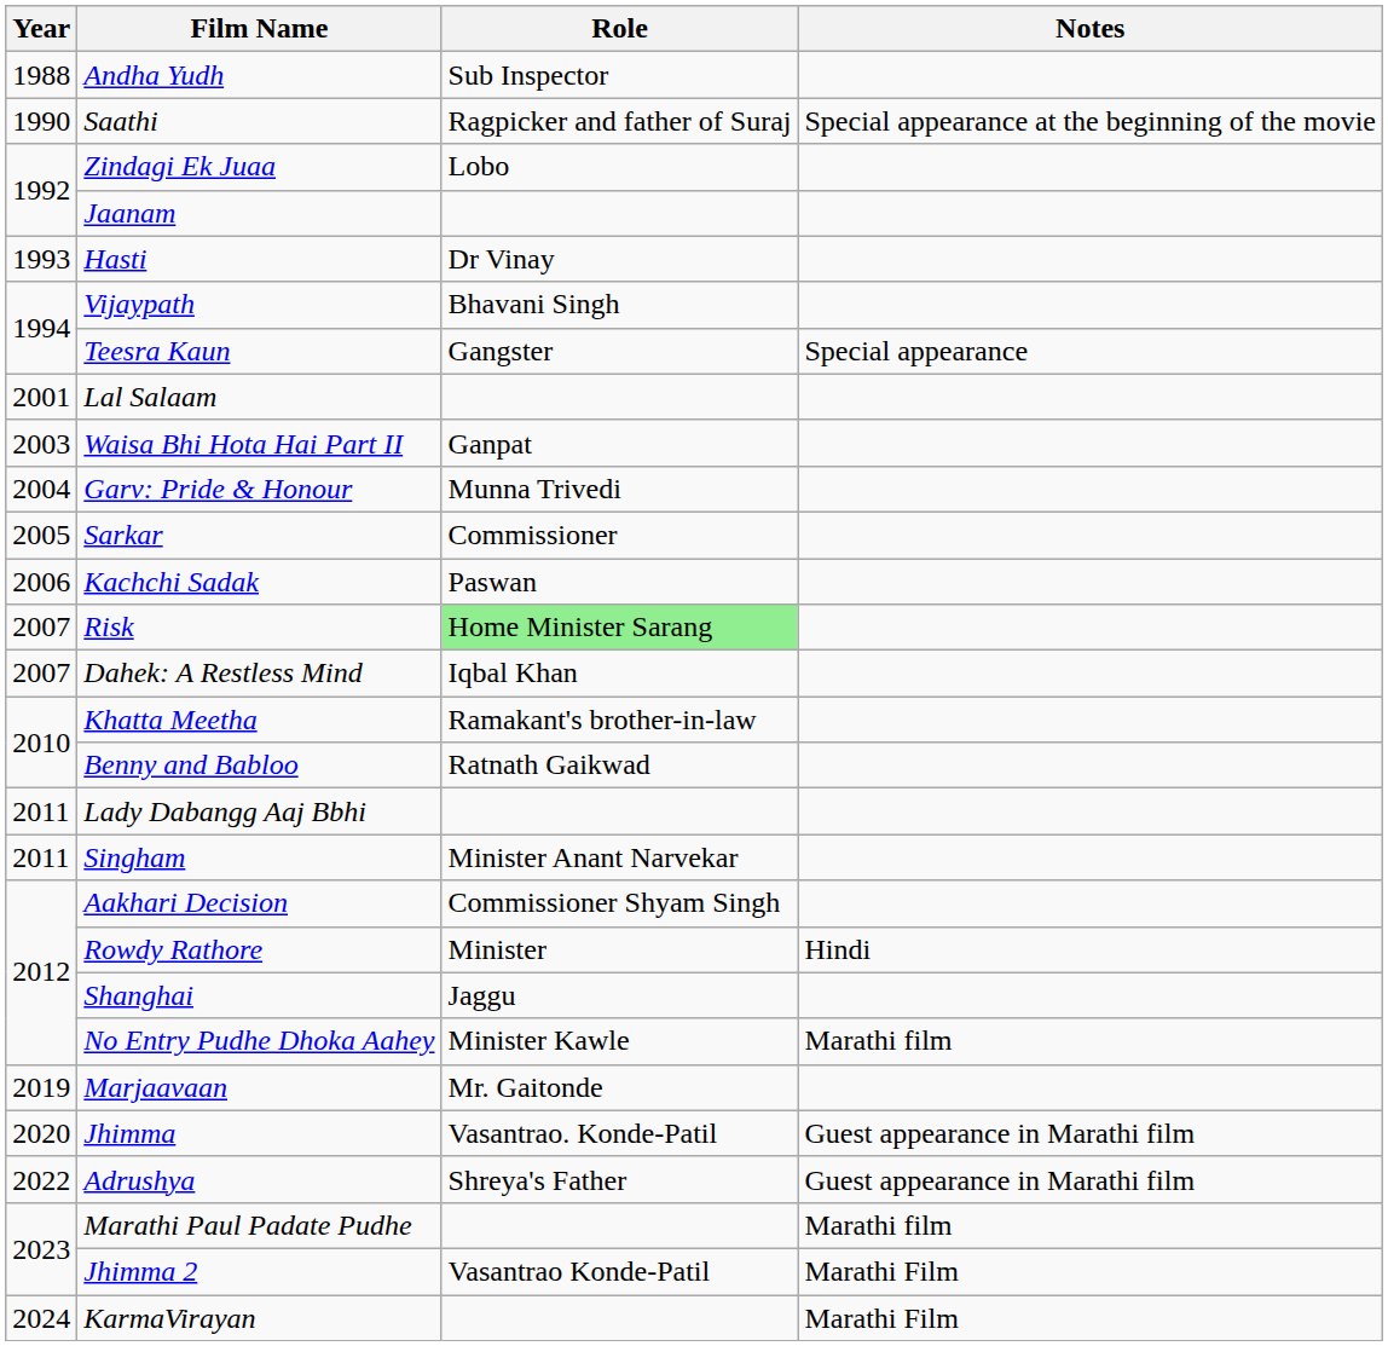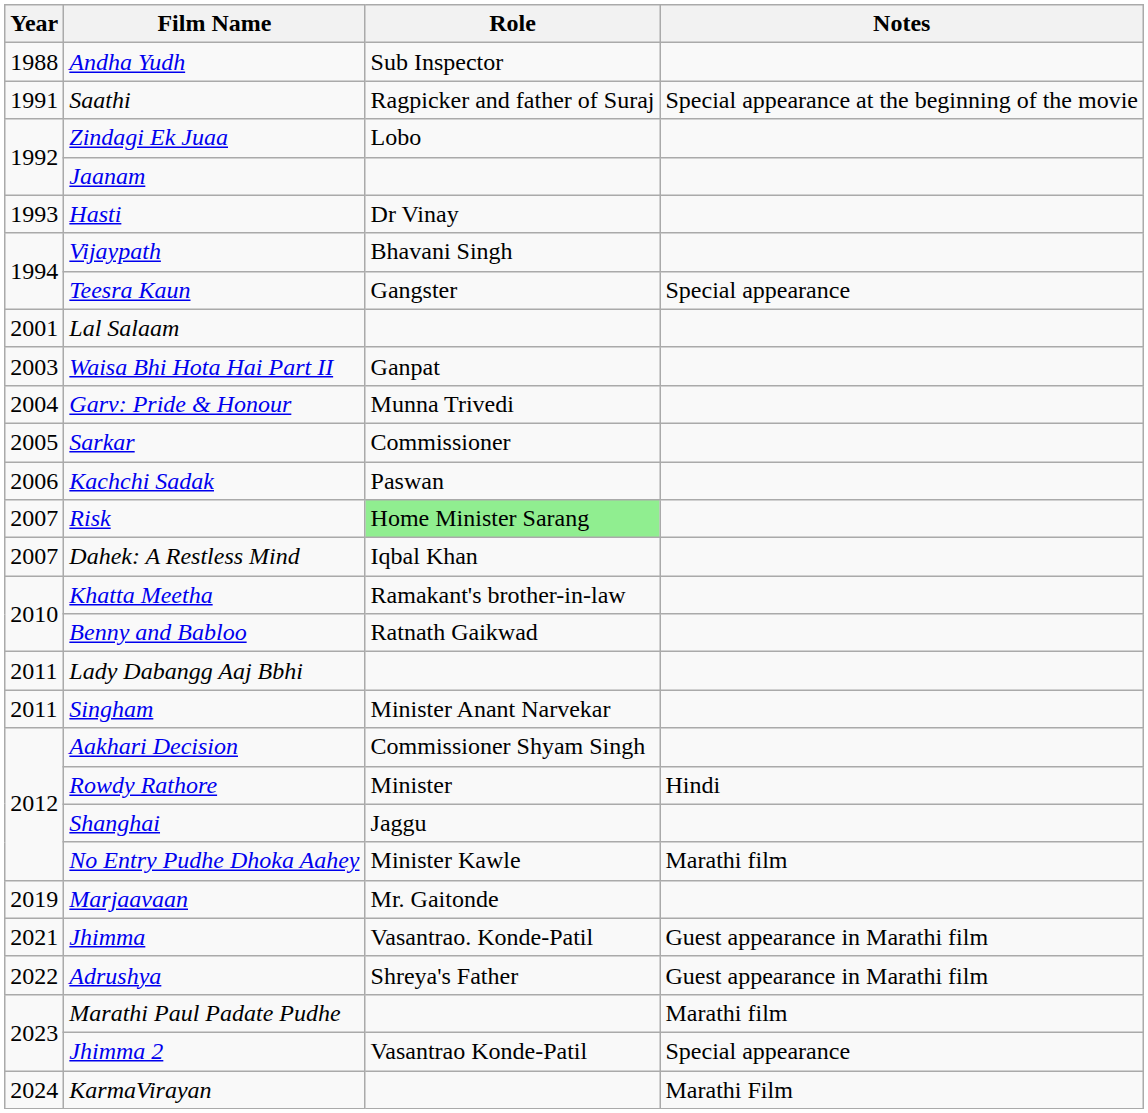Saathi | Year: 1990 -> 1991
Jhimma | Year: 2020 -> 2021
Jhimma 2 | Notes: Marathi Film -> Special appearance
